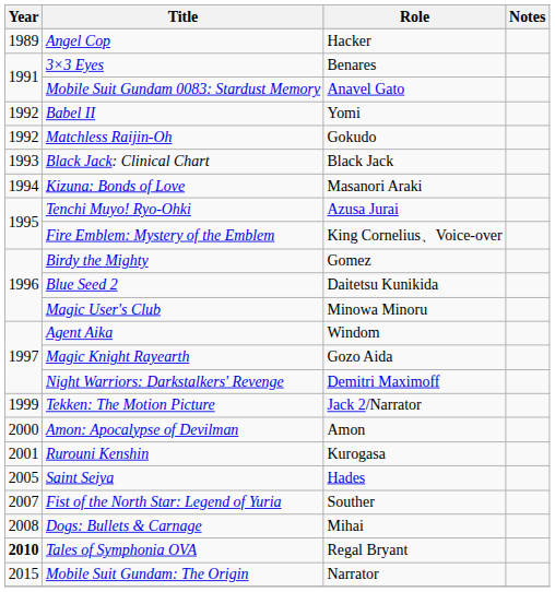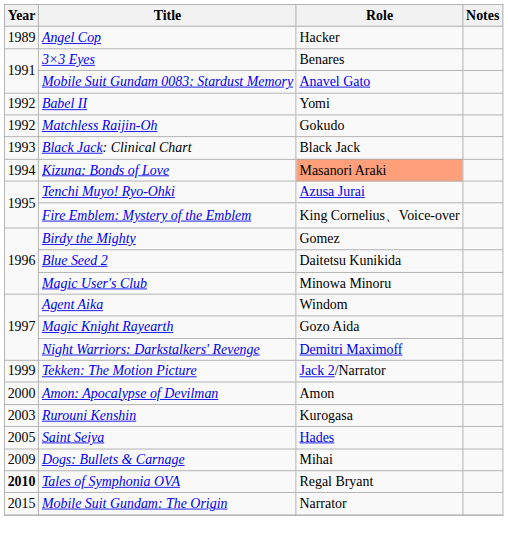Kizuna: Bonds of Love | Role: no background -> lightsalmon background
Rurouni Kenshin | Year: 2001 -> 2003
- row: 2007 | Fist of the North Star: Legend of Yuria | Souther
Dogs: Bullets & Carnage | Year: 2008 -> 2009
